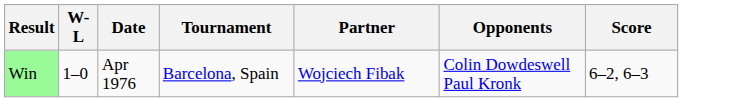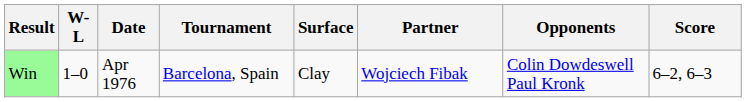+ column: Surface | Clay
